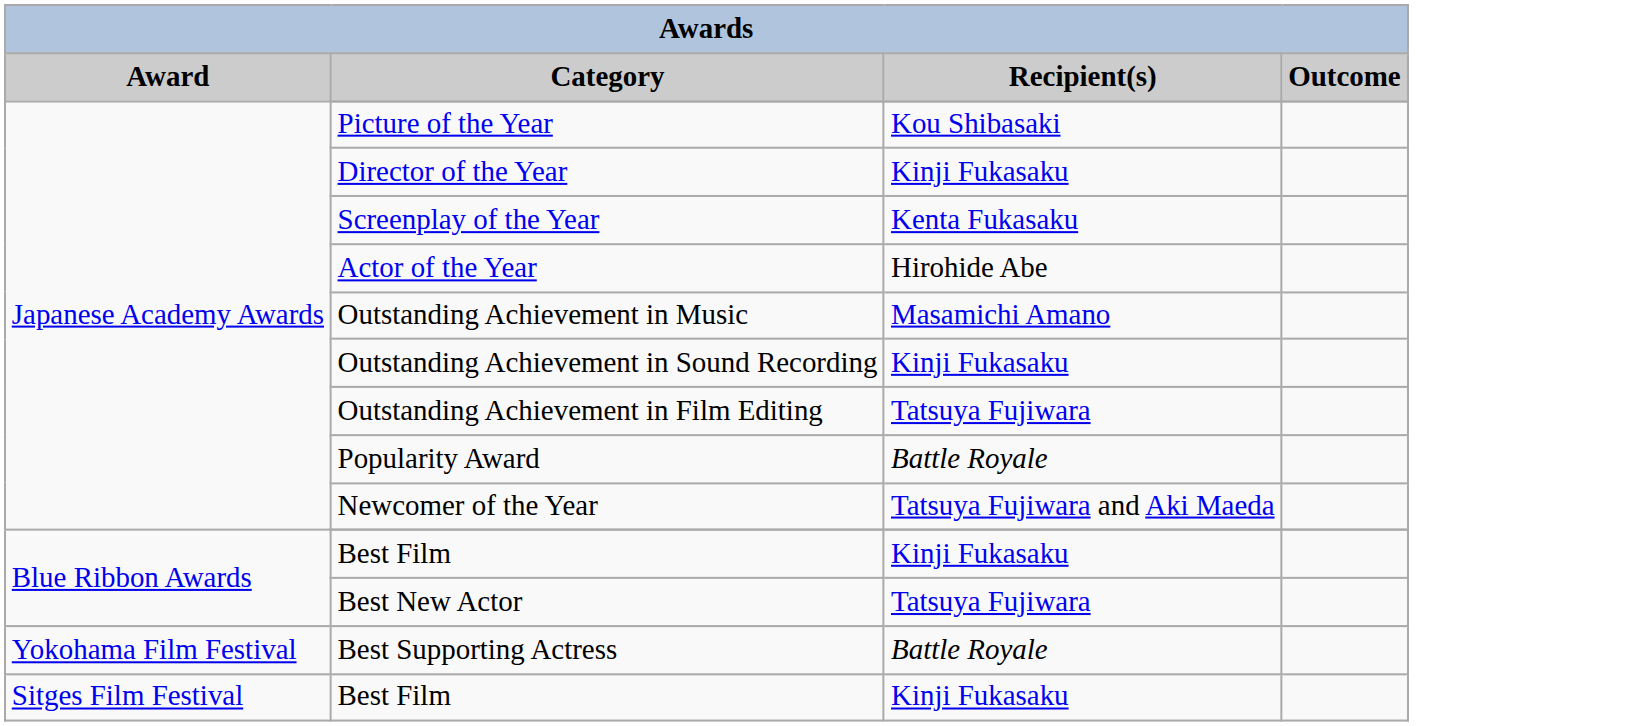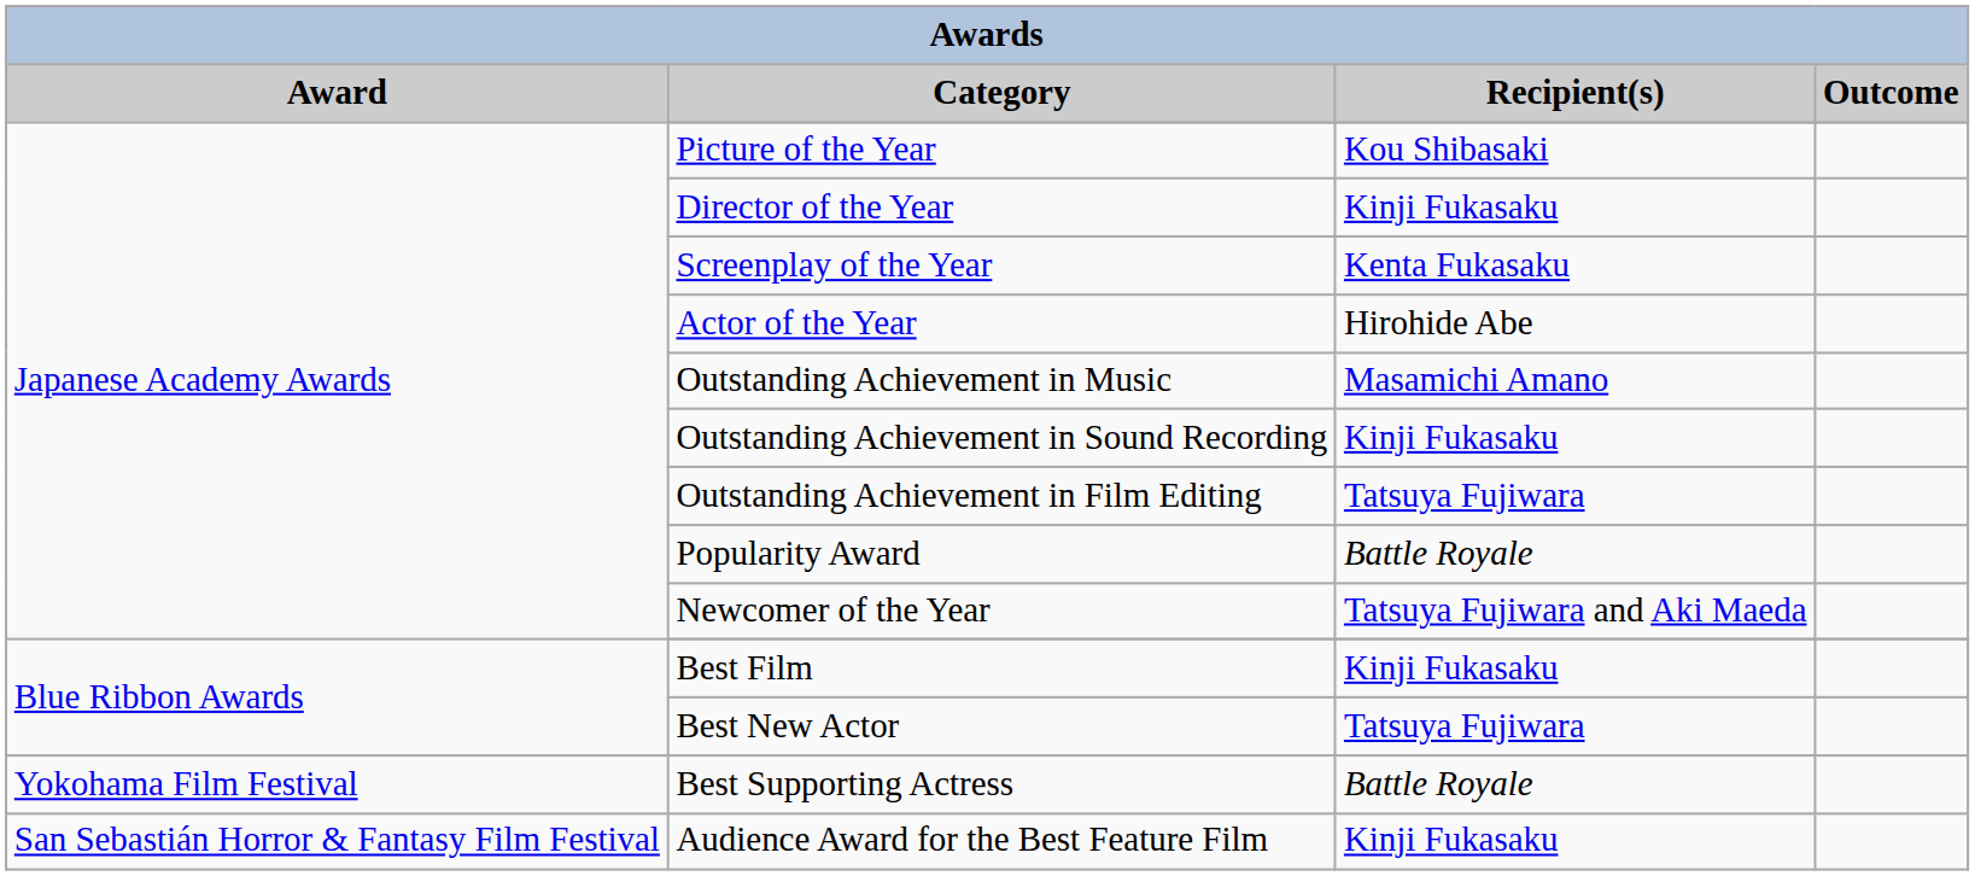+ row: San Sebastián Horror & Fantasy Film Festival | Audience Award for the Best Feature Film | Kinji Fukasaku
- row: Sitges Film Festival | Best Film | Kinji Fukasaku
